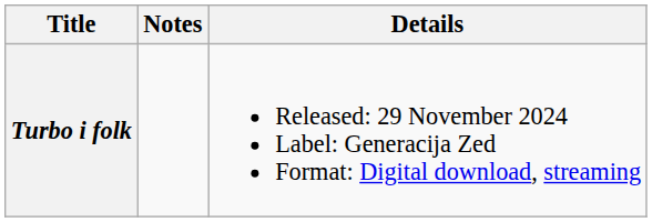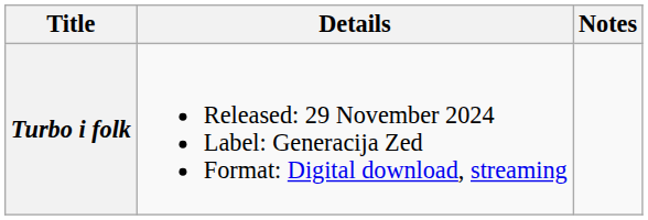columns swapped: Details <-> Notes
